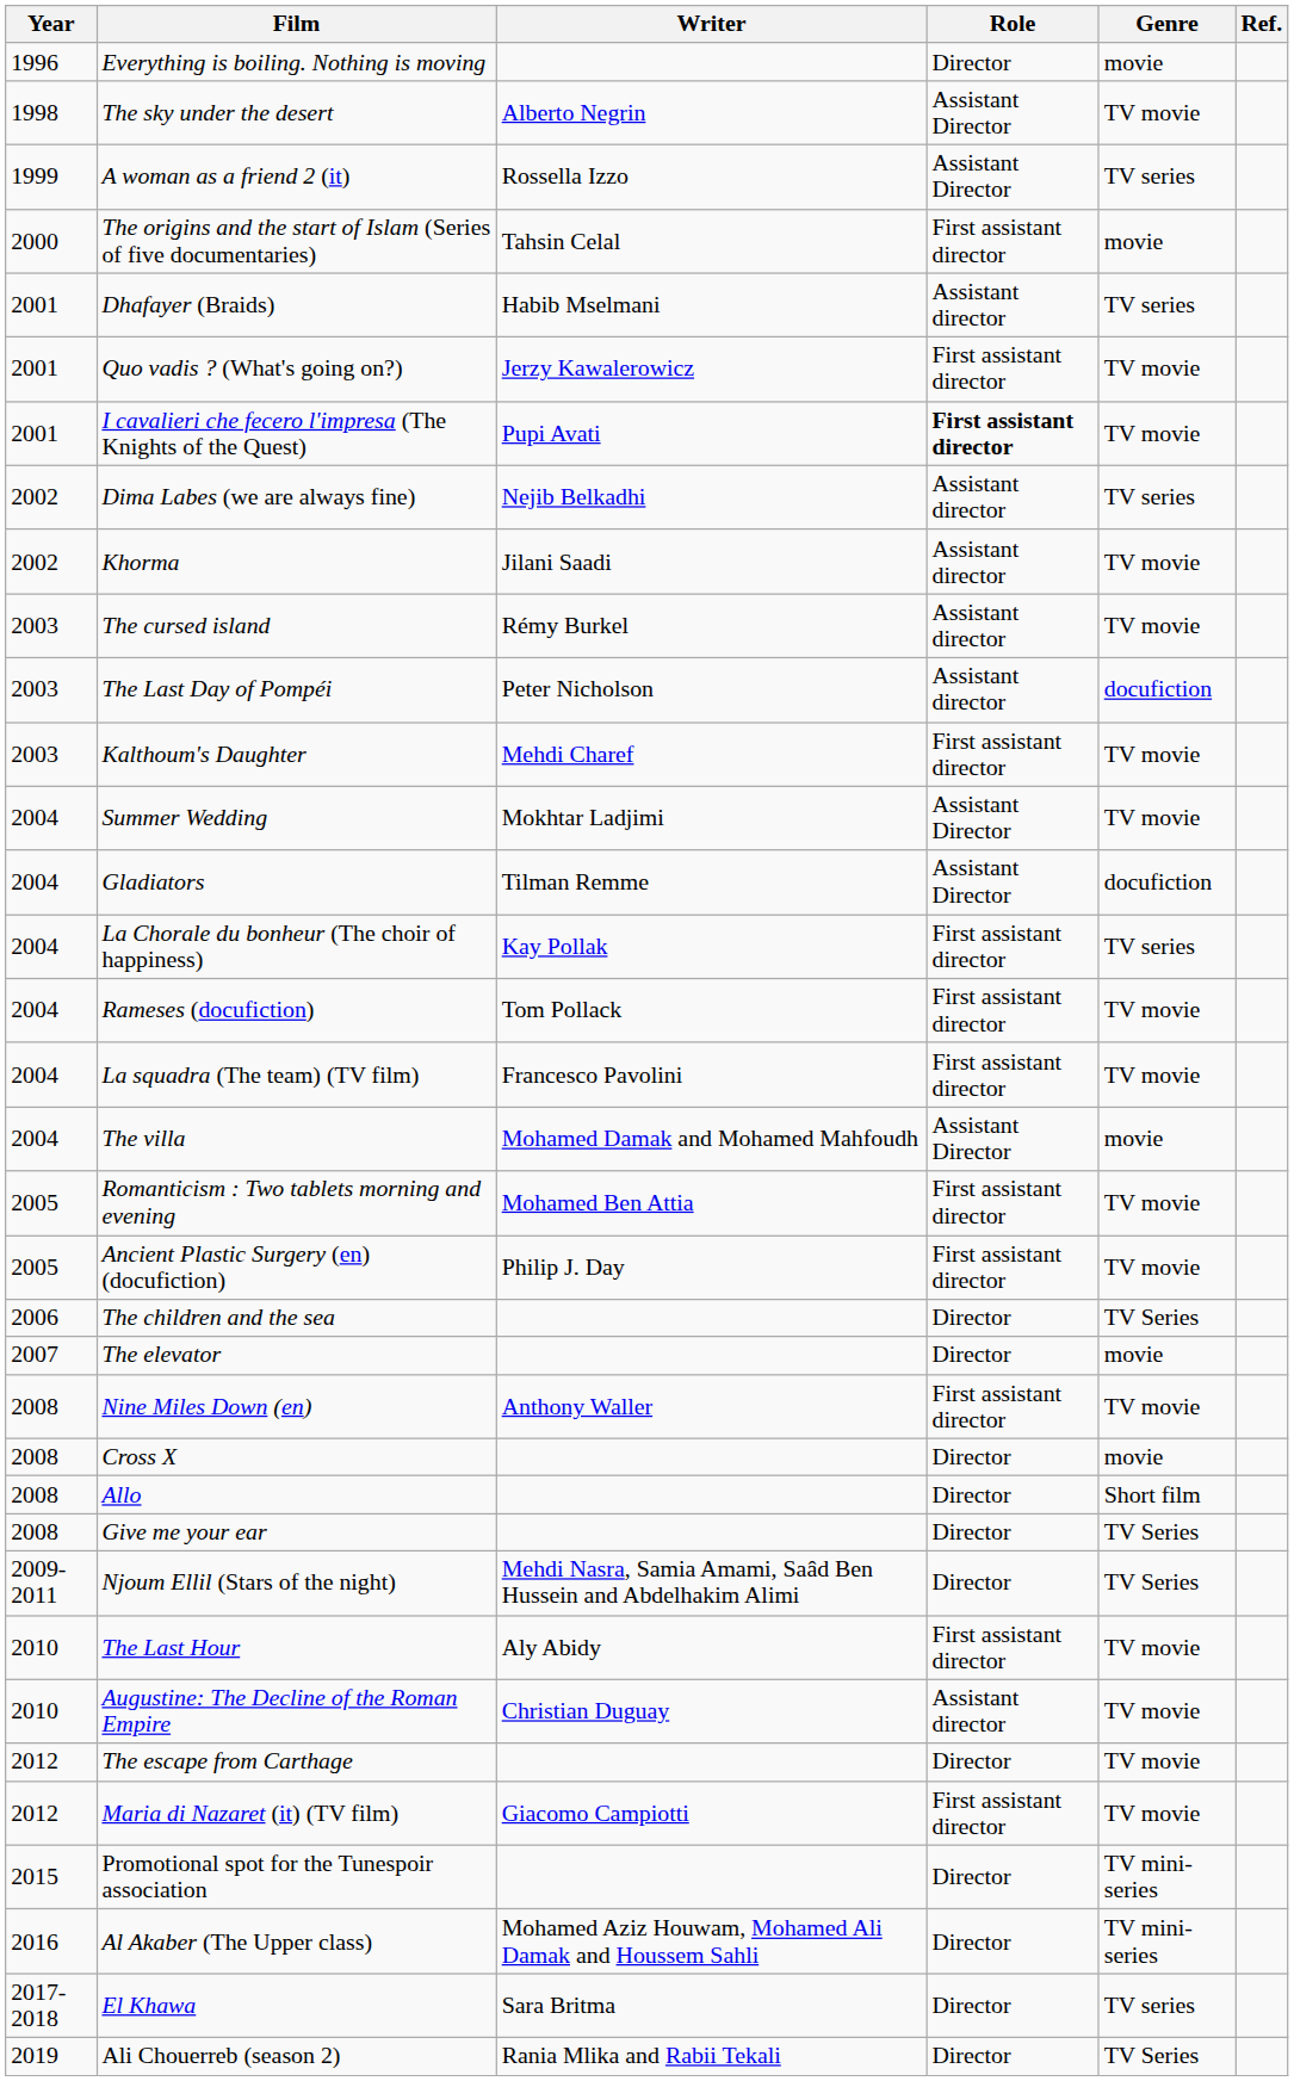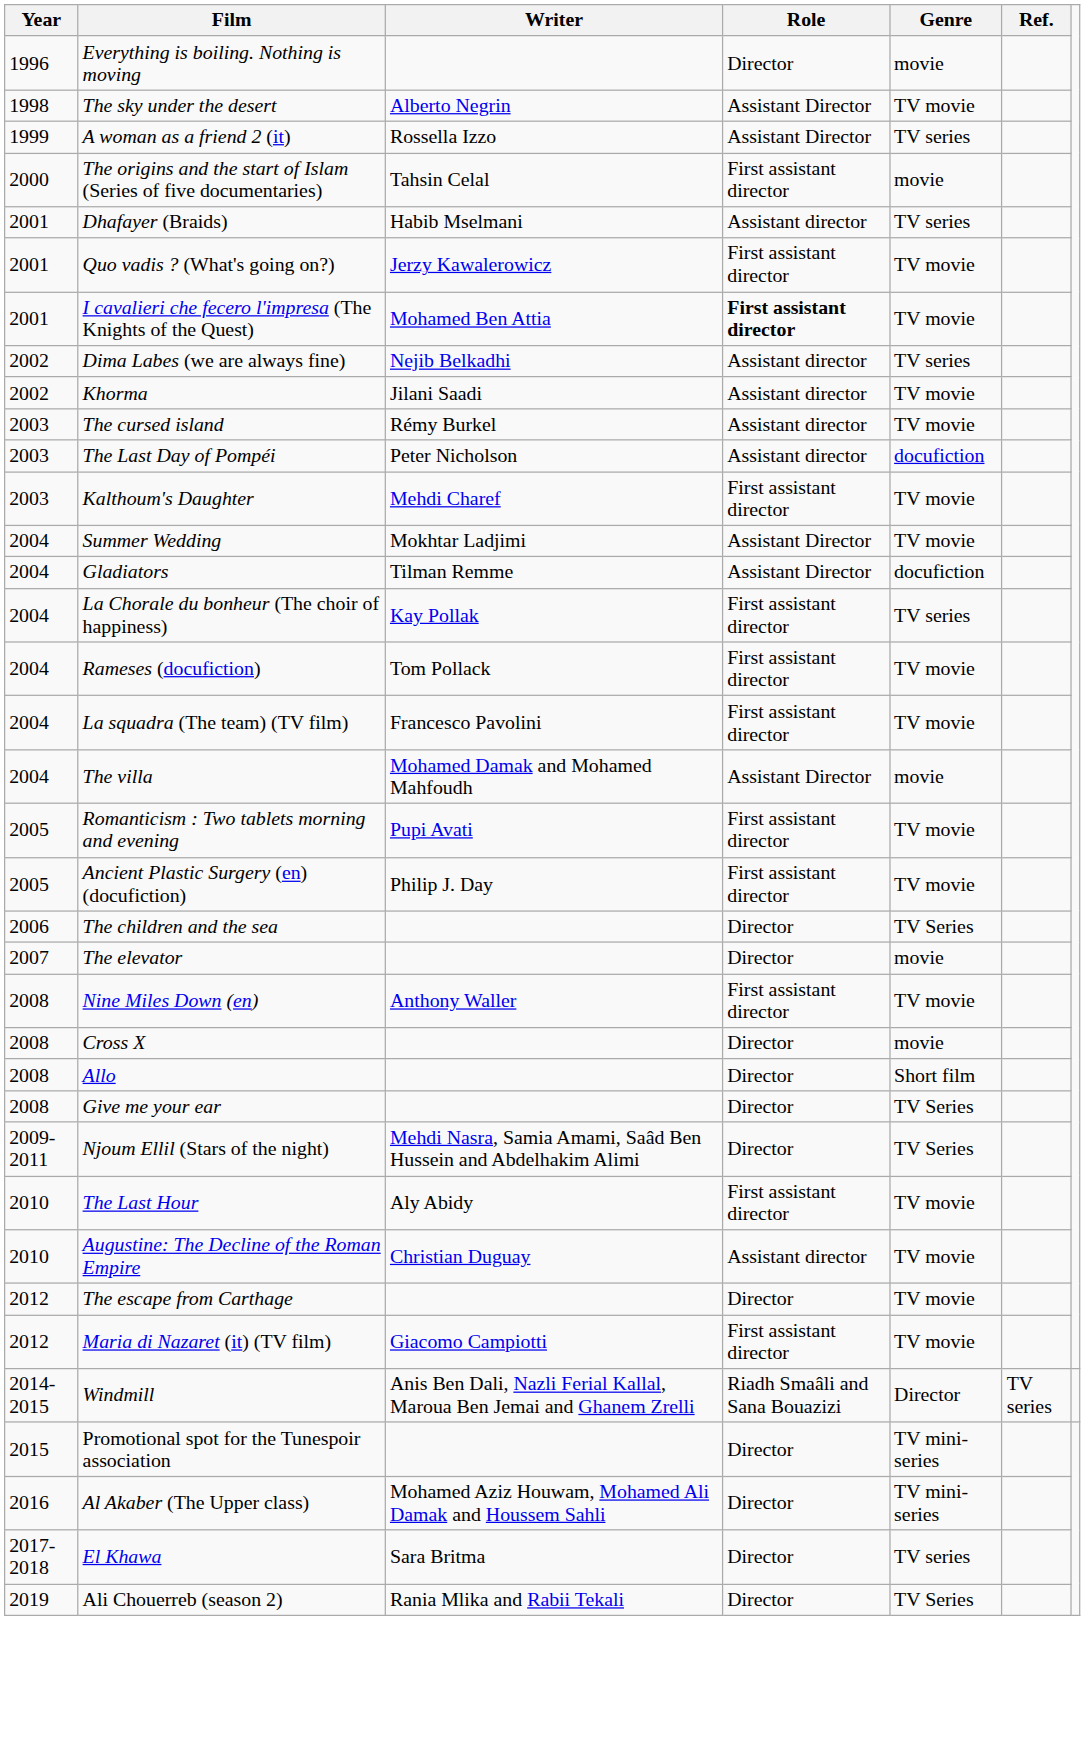I cavalieri che fecero l'impresa (The Knights of the Quest) | Writer: Pupi Avati -> Mohamed Ben Attia
Romanticism : Two tablets morning and evening | Writer: Mohamed Ben Attia -> Pupi Avati
+ row: 2014-2015 | Windmill | Anis Ben Dali, Nazli Ferial Kallal, Maroua Ben Jemai and Ghanem Zrelli | Riadh Smaâli and Sana Bouazizi | Director | TV series
